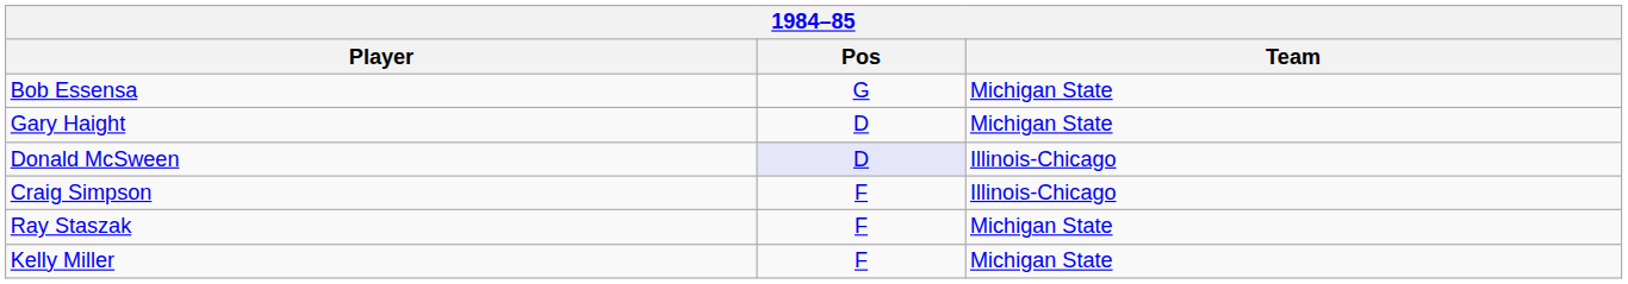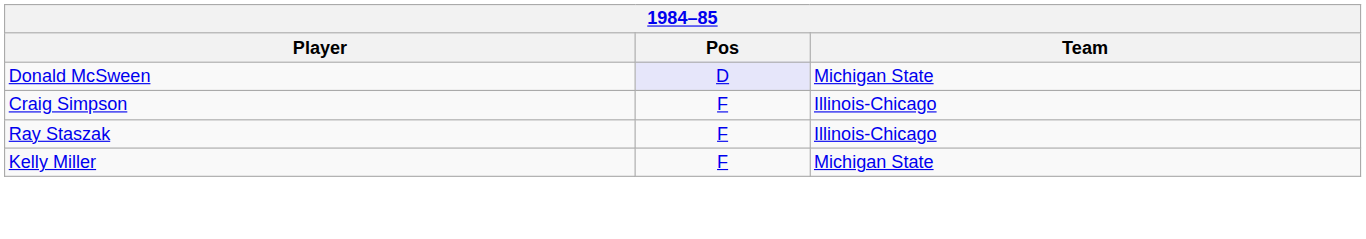- row: Bob Essensa | G | Michigan State
- row: Gary Haight | D | Michigan State
Donald McSween | Team: Illinois-Chicago -> Michigan State
Ray Staszak | Team: Michigan State -> Illinois-Chicago
